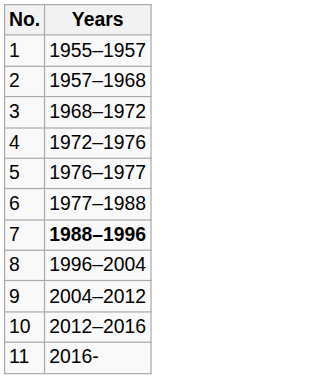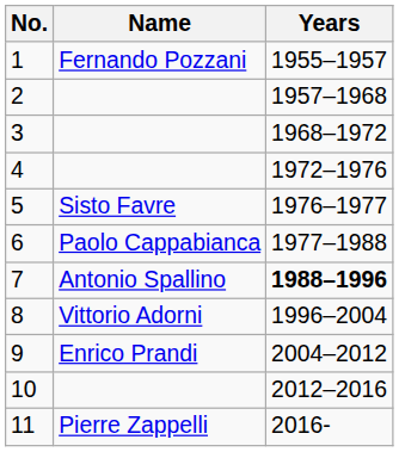+ column: Name | Fernando Pozzani | Sisto Favre | Paolo Cappabianca | Antonio Spallino | Vittorio Adorni | Enrico Prandi | Pierre Zappelli
